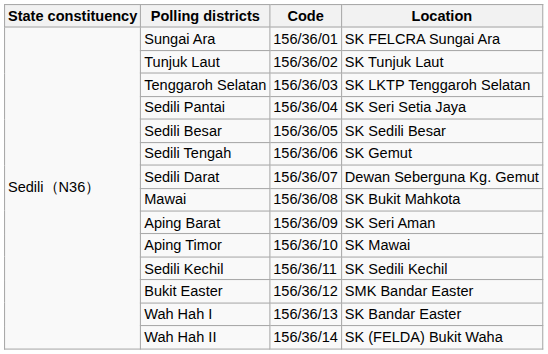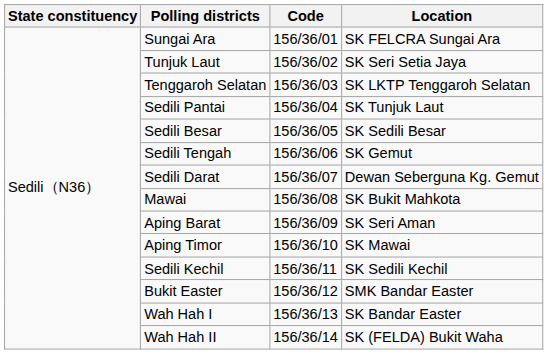Tunjuk Laut | Location: SK Tunjuk Laut -> SK Seri Setia Jaya
Sedili Pantai | Location: SK Seri Setia Jaya -> SK Tunjuk Laut
